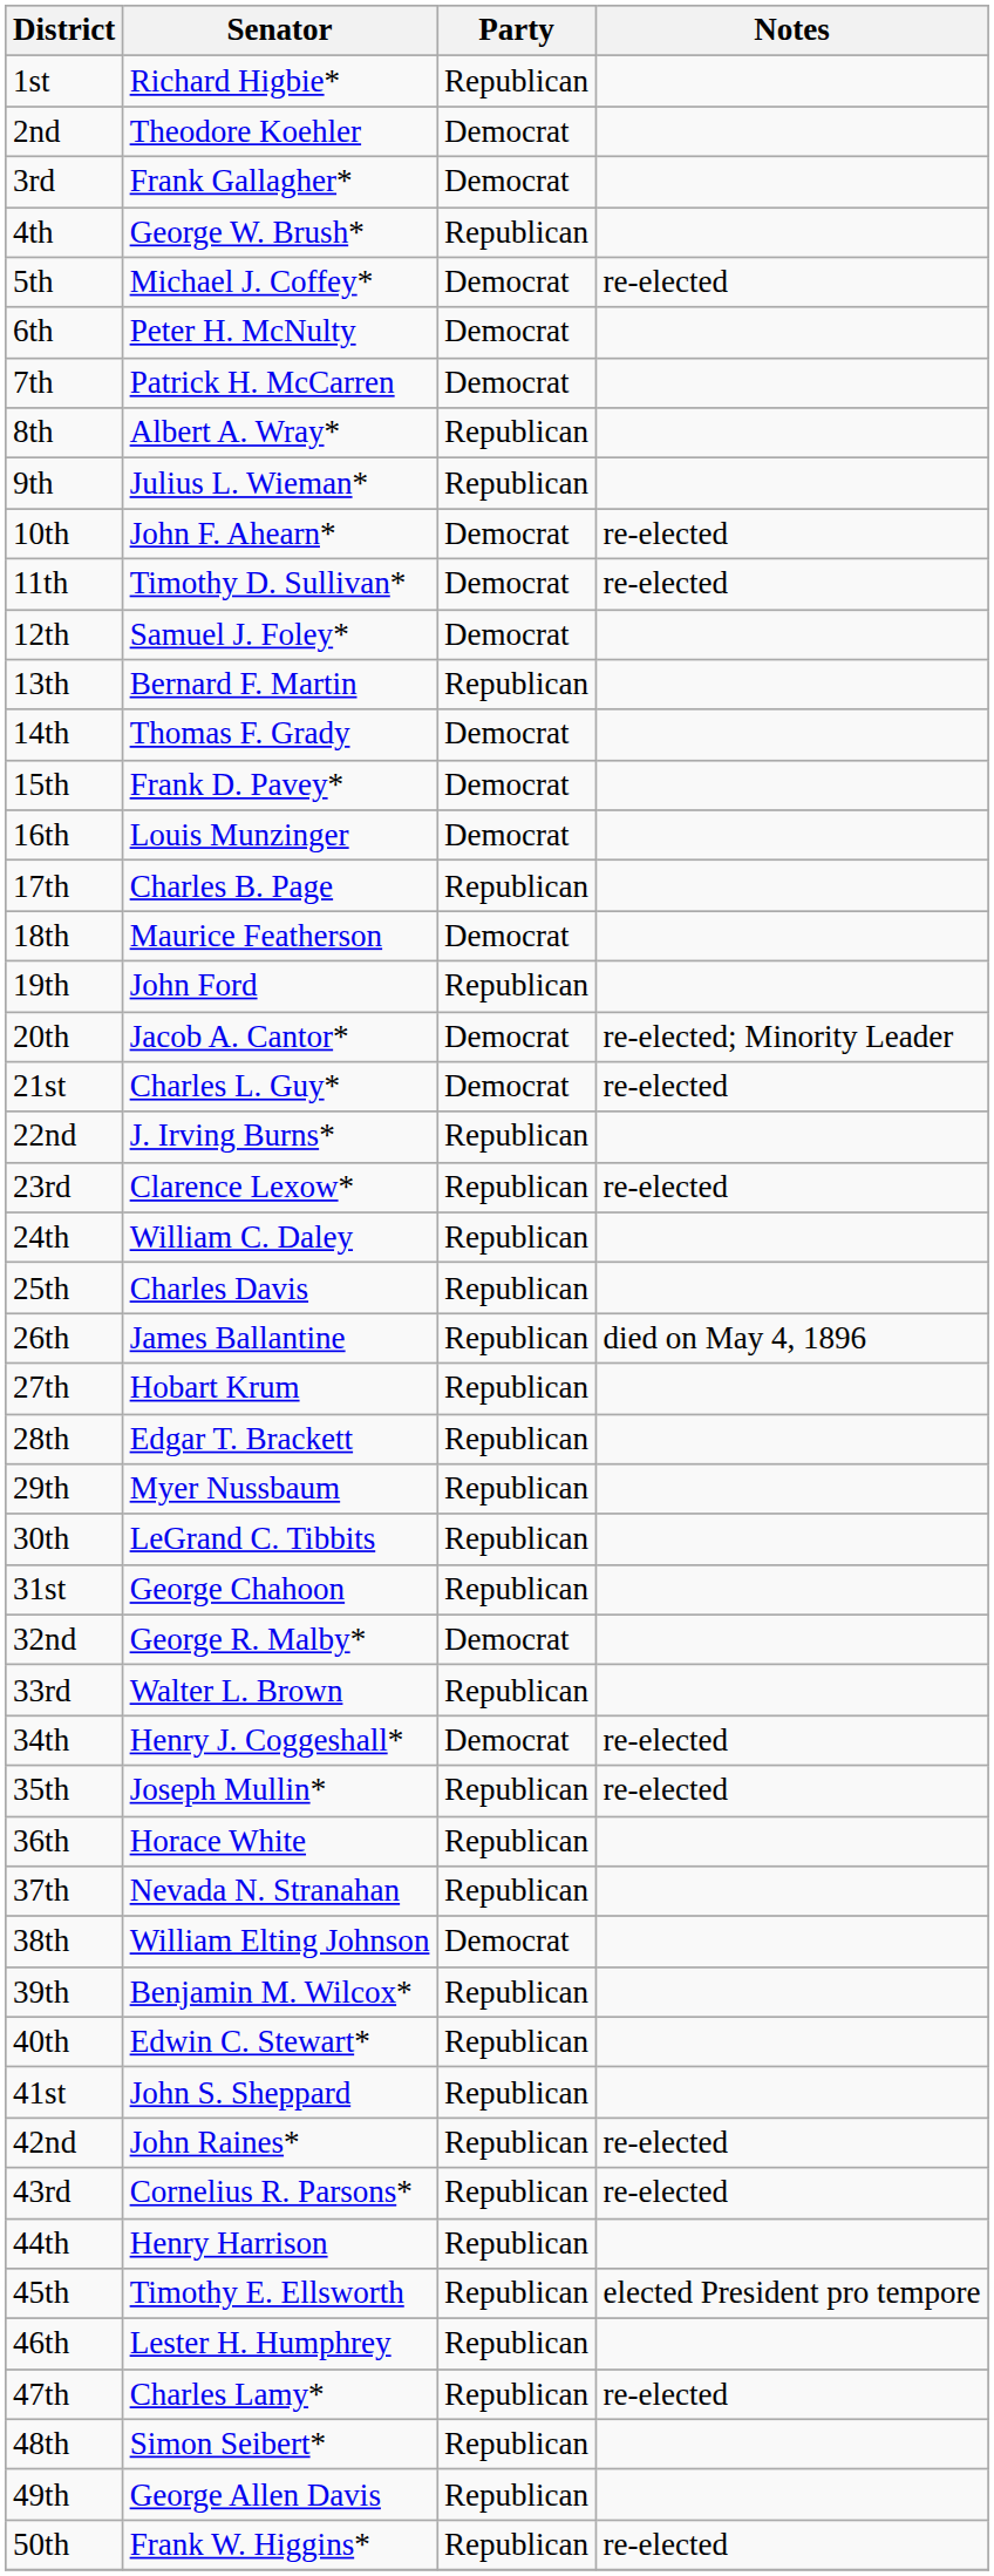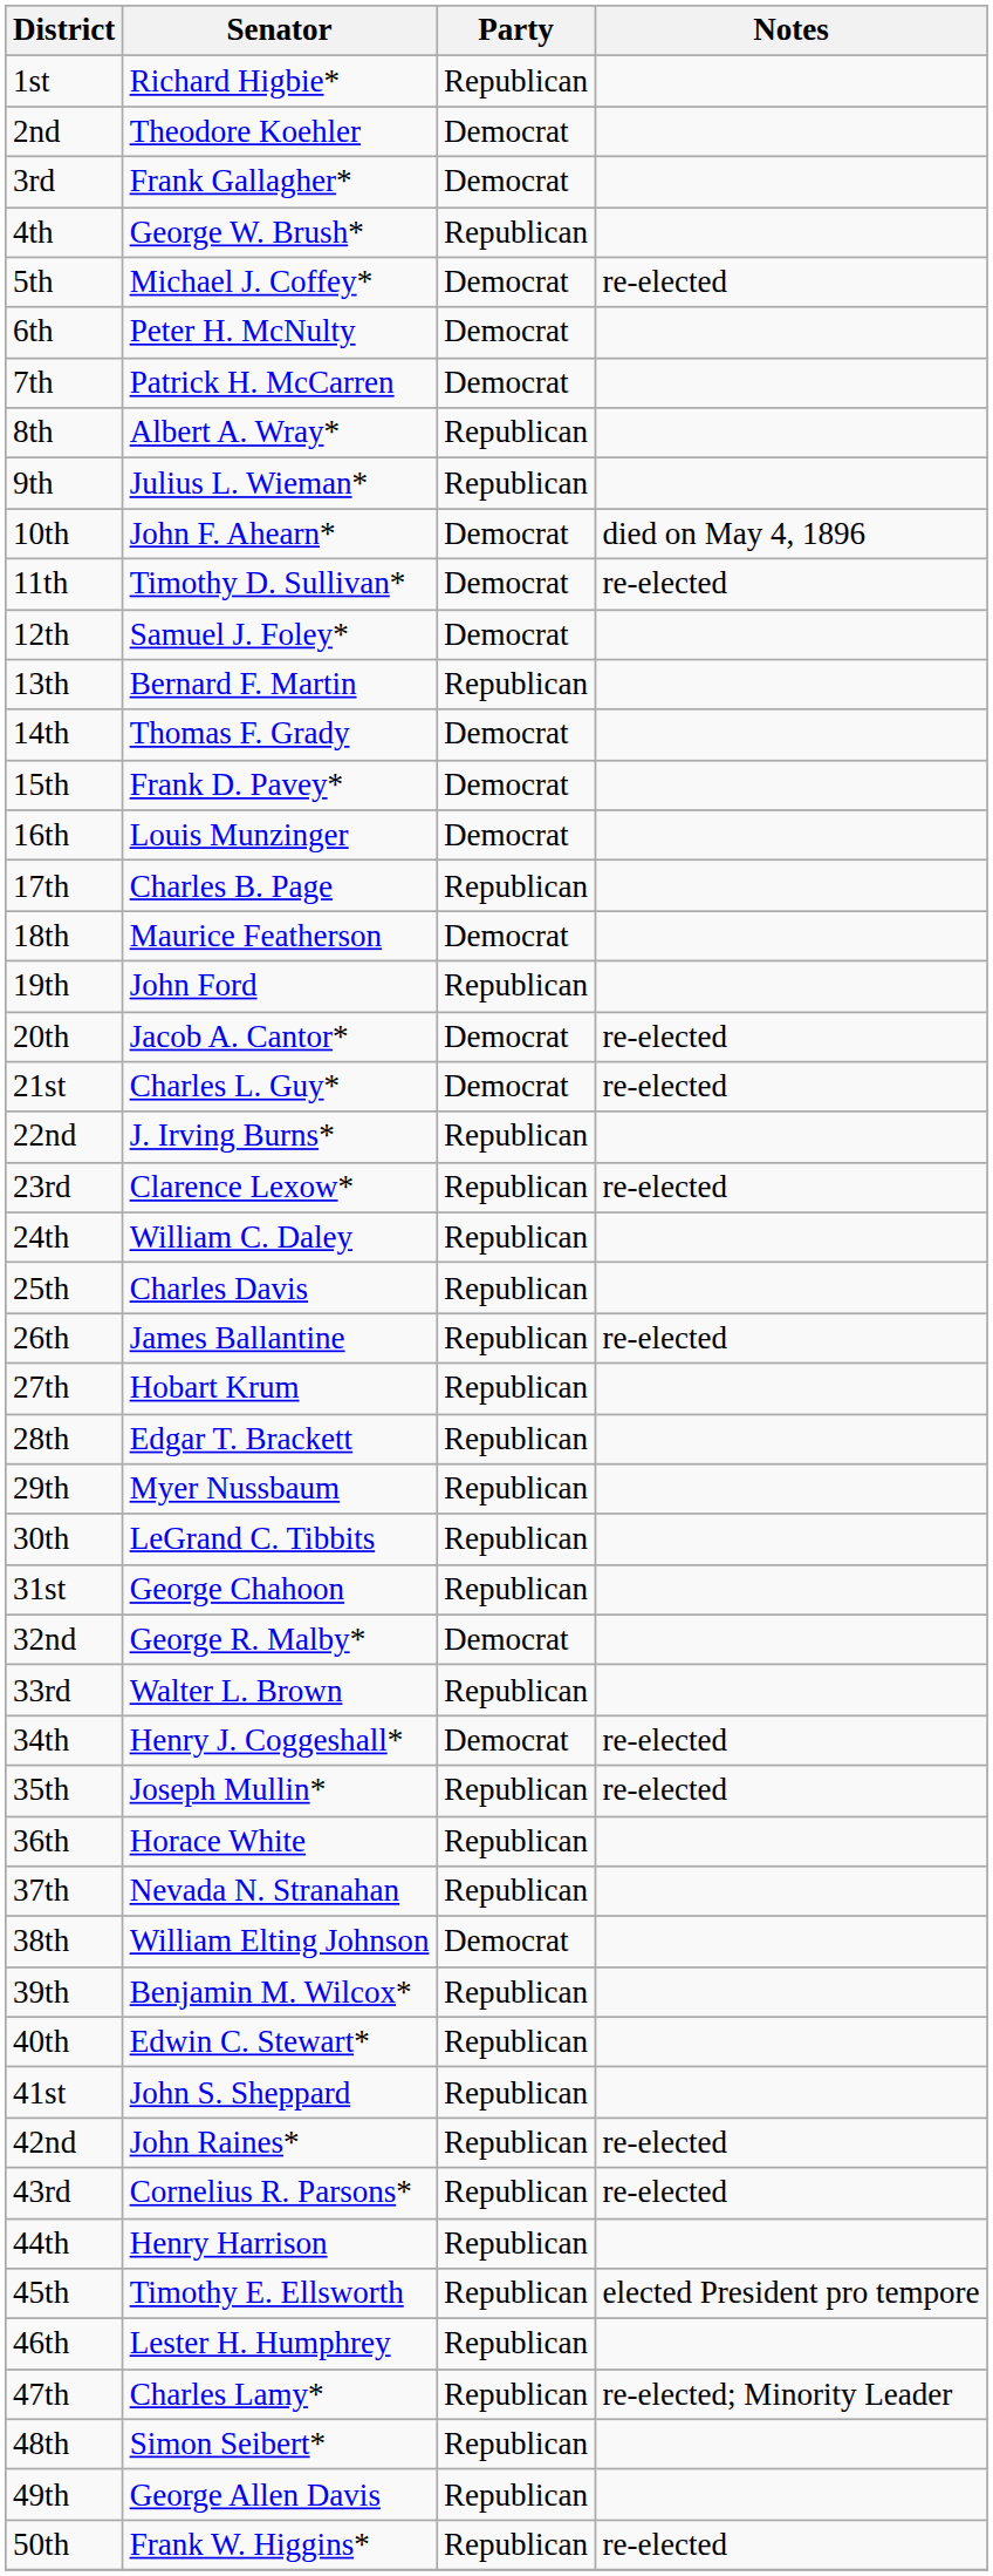10th | Notes: re-elected -> died on May 4, 1896
20th | Notes: re-elected; Minority Leader -> re-elected
26th | Notes: died on May 4, 1896 -> re-elected
47th | Notes: re-elected -> re-elected; Minority Leader
